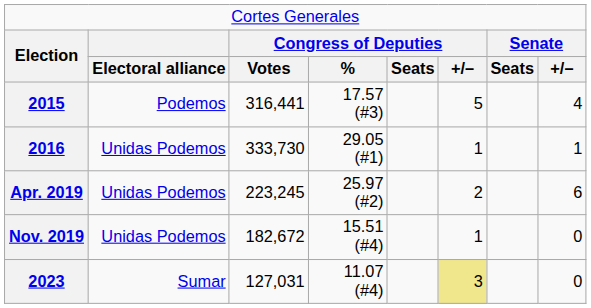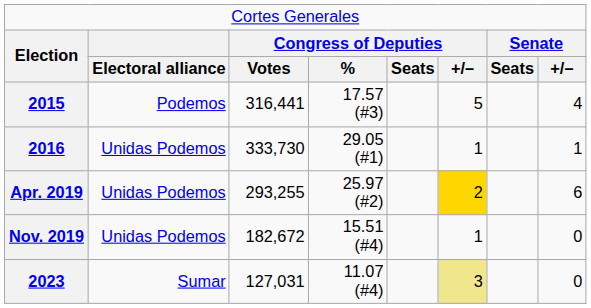Apr. 2019 | column 3: 223,245 -> 293,255
Apr. 2019 | column 6: no background -> gold background
